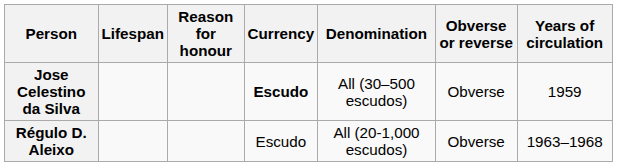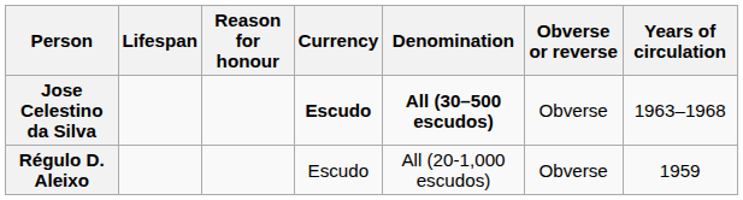Jose Celestino da Silva | Denomination: normal -> bold
Jose Celestino da Silva | Years of circulation: 1959 -> 1963–1968
Régulo D. Aleixo | Years of circulation: 1963–1968 -> 1959
